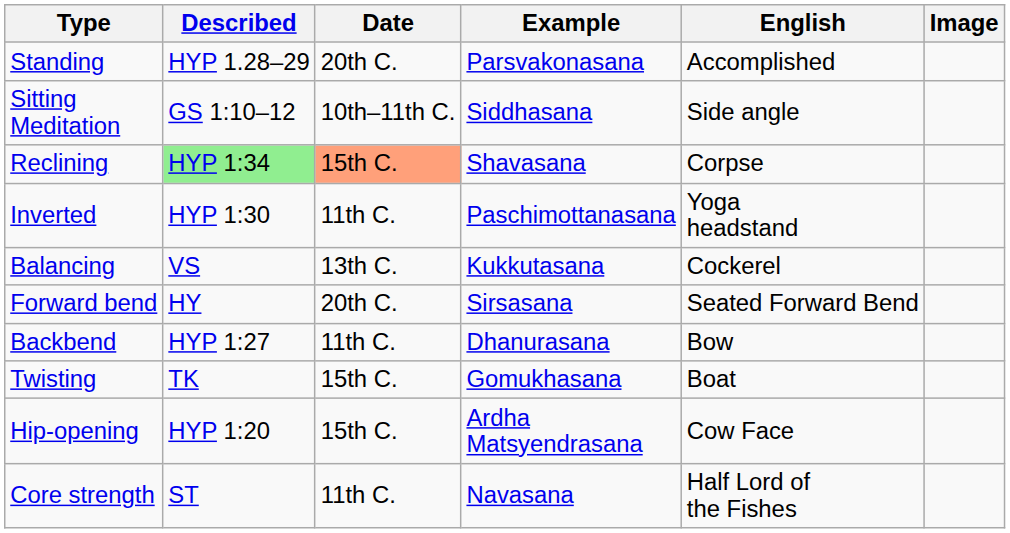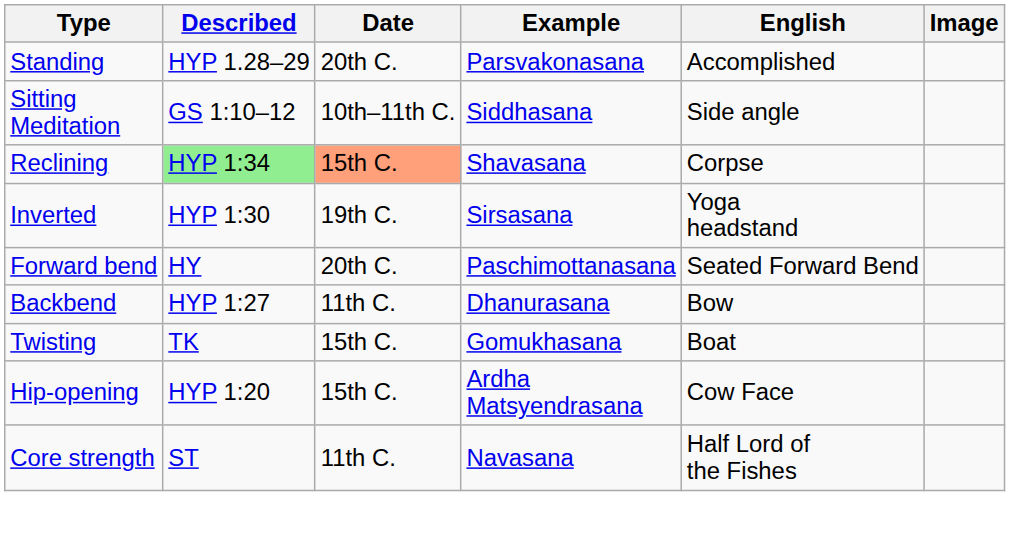Inverted | Date: 11th C. -> 19th C.
Inverted | Example: Paschimottanasana -> Sirsasana
- row: Balancing | VS | 13th C. | Kukkutasana | Cockerel
Forward bend | Example: Sirsasana -> Paschimottanasana
